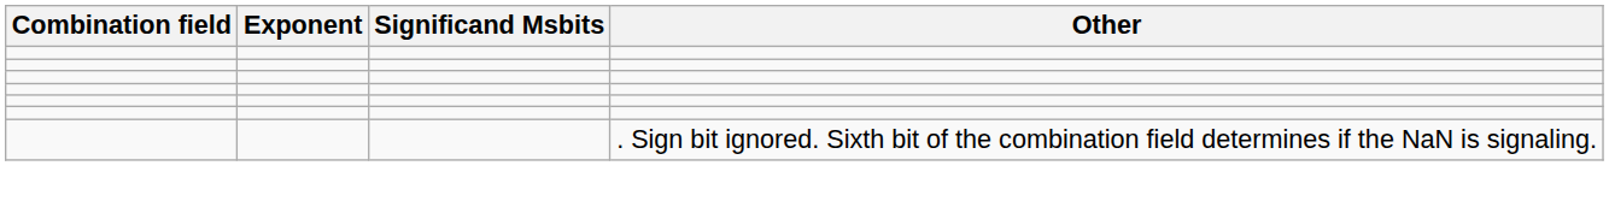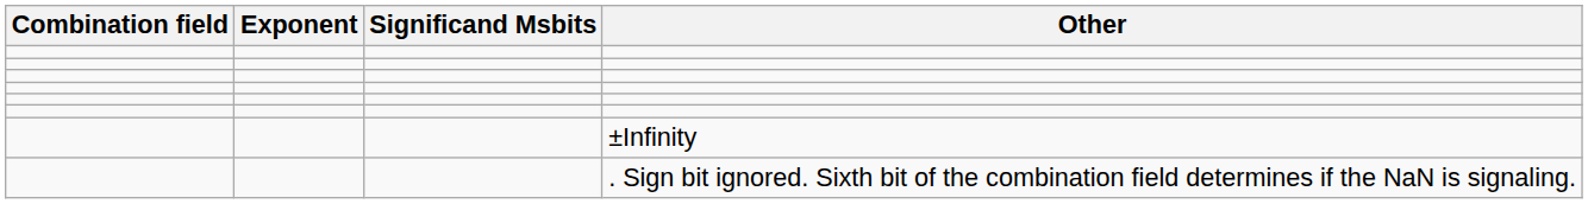+ row: ±Infinity
